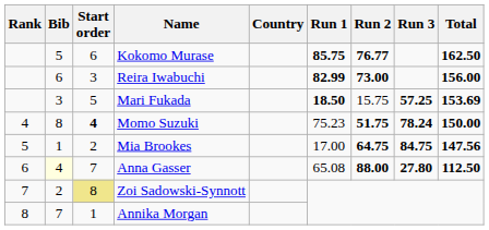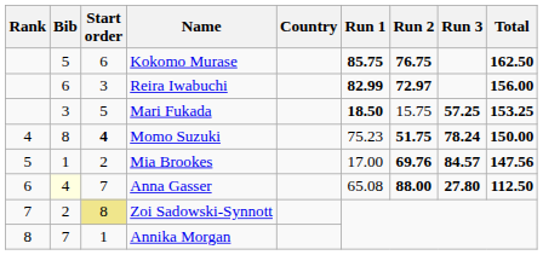Kokomo Murase | Run 2: 76.77 -> 76.75
Reira Iwabuchi | Run 2: 73.00 -> 72.97
Mari Fukada | Total: 153.69 -> 153.25
Mia Brookes | Run 2: 64.75 -> 69.76
Mia Brookes | Run 3: 84.75 -> 84.57
